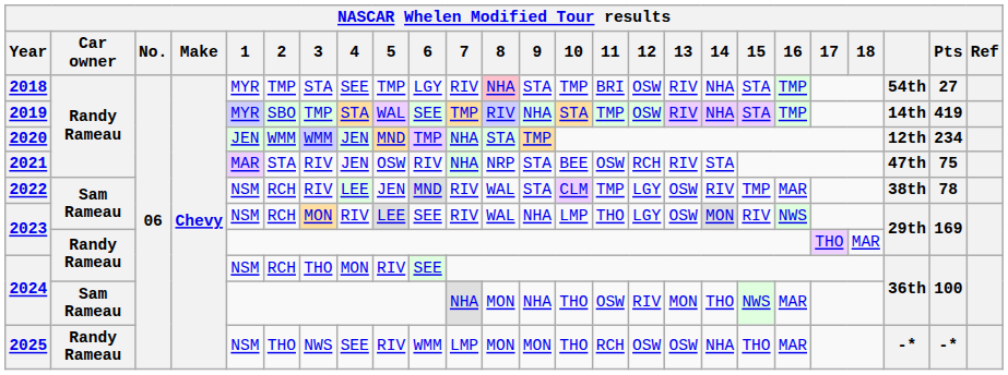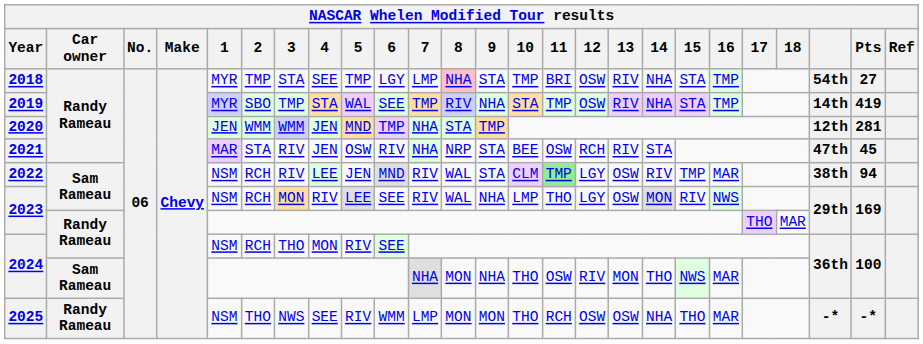2018 | 7: RIV -> LMP
2020 | Pts: 234 -> 281
2021 | Pts: 75 -> 45
2022 | 11: no background -> lightgreen background
2022 | Pts: 78 -> 94
